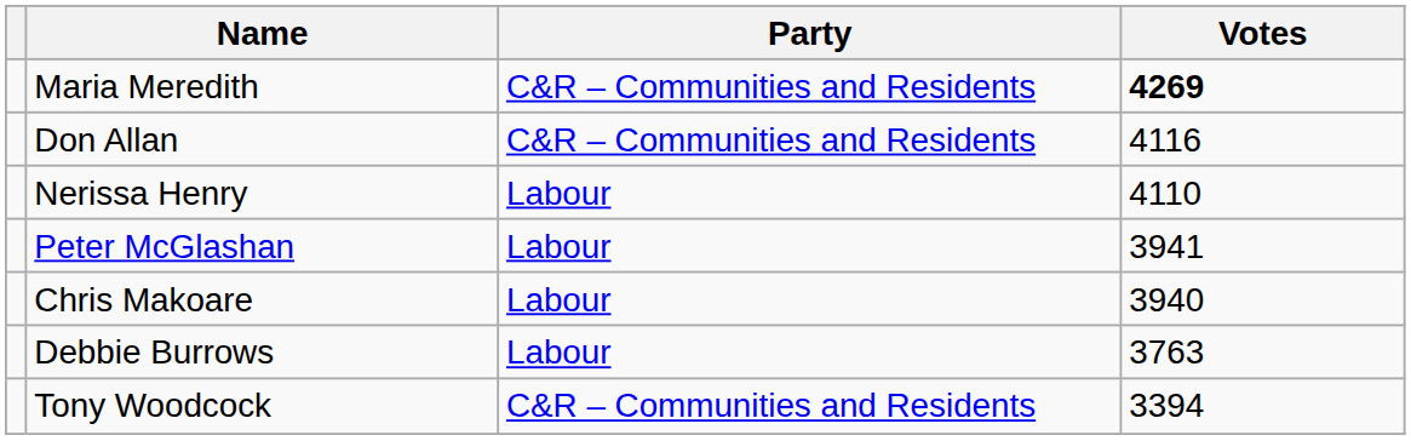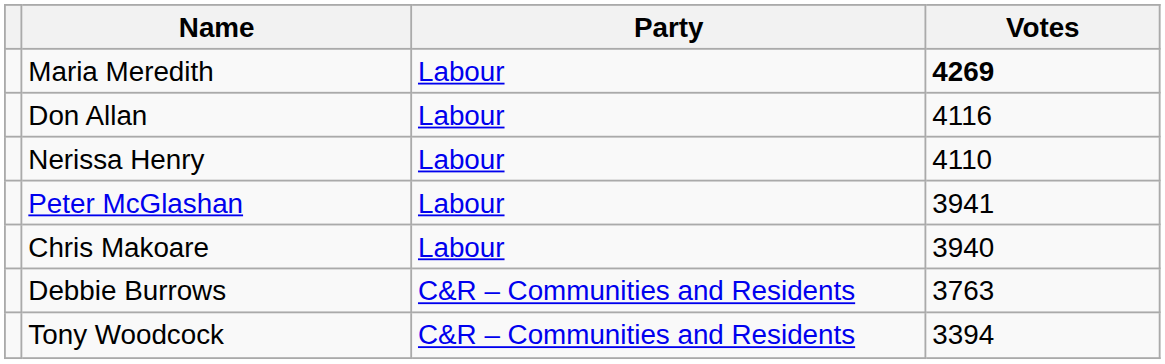Maria Meredith | Party: C&R – Communities and Residents -> Labour
Don Allan | Party: C&R – Communities and Residents -> Labour
Debbie Burrows | Party: Labour -> C&R – Communities and Residents
